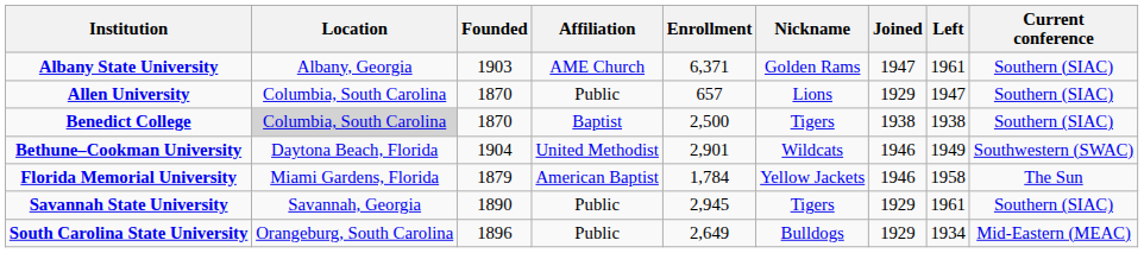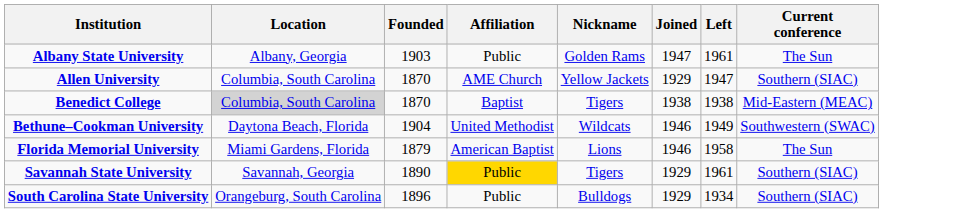- column: Enrollment | 6,371 | 657 | 2,500 | 2,901 | 1,784 | 2,945 | 2,649
Albany State University | Affiliation: AME Church -> Public
Albany State University | Current conference: Southern (SIAC) -> The Sun
Allen University | Affiliation: Public -> AME Church
Allen University | Nickname: Lions -> Yellow Jackets
Benedict College | Current conference: Southern (SIAC) -> Mid-Eastern (MEAC)
Florida Memorial University | Nickname: Yellow Jackets -> Lions
Savannah State University | Affiliation: no background -> gold background
South Carolina State University | Current conference: Mid-Eastern (MEAC) -> Southern (SIAC)
